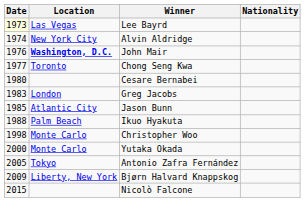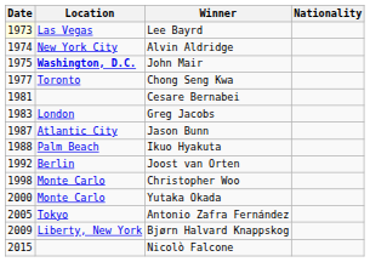John Mair | Date: 1976 -> 1975
Cesare Bernabei | Date: 1980 -> 1981
Jason Bunn | Date: 1985 -> 1987
+ row: 1992 | Berlin | Joost van Orten
